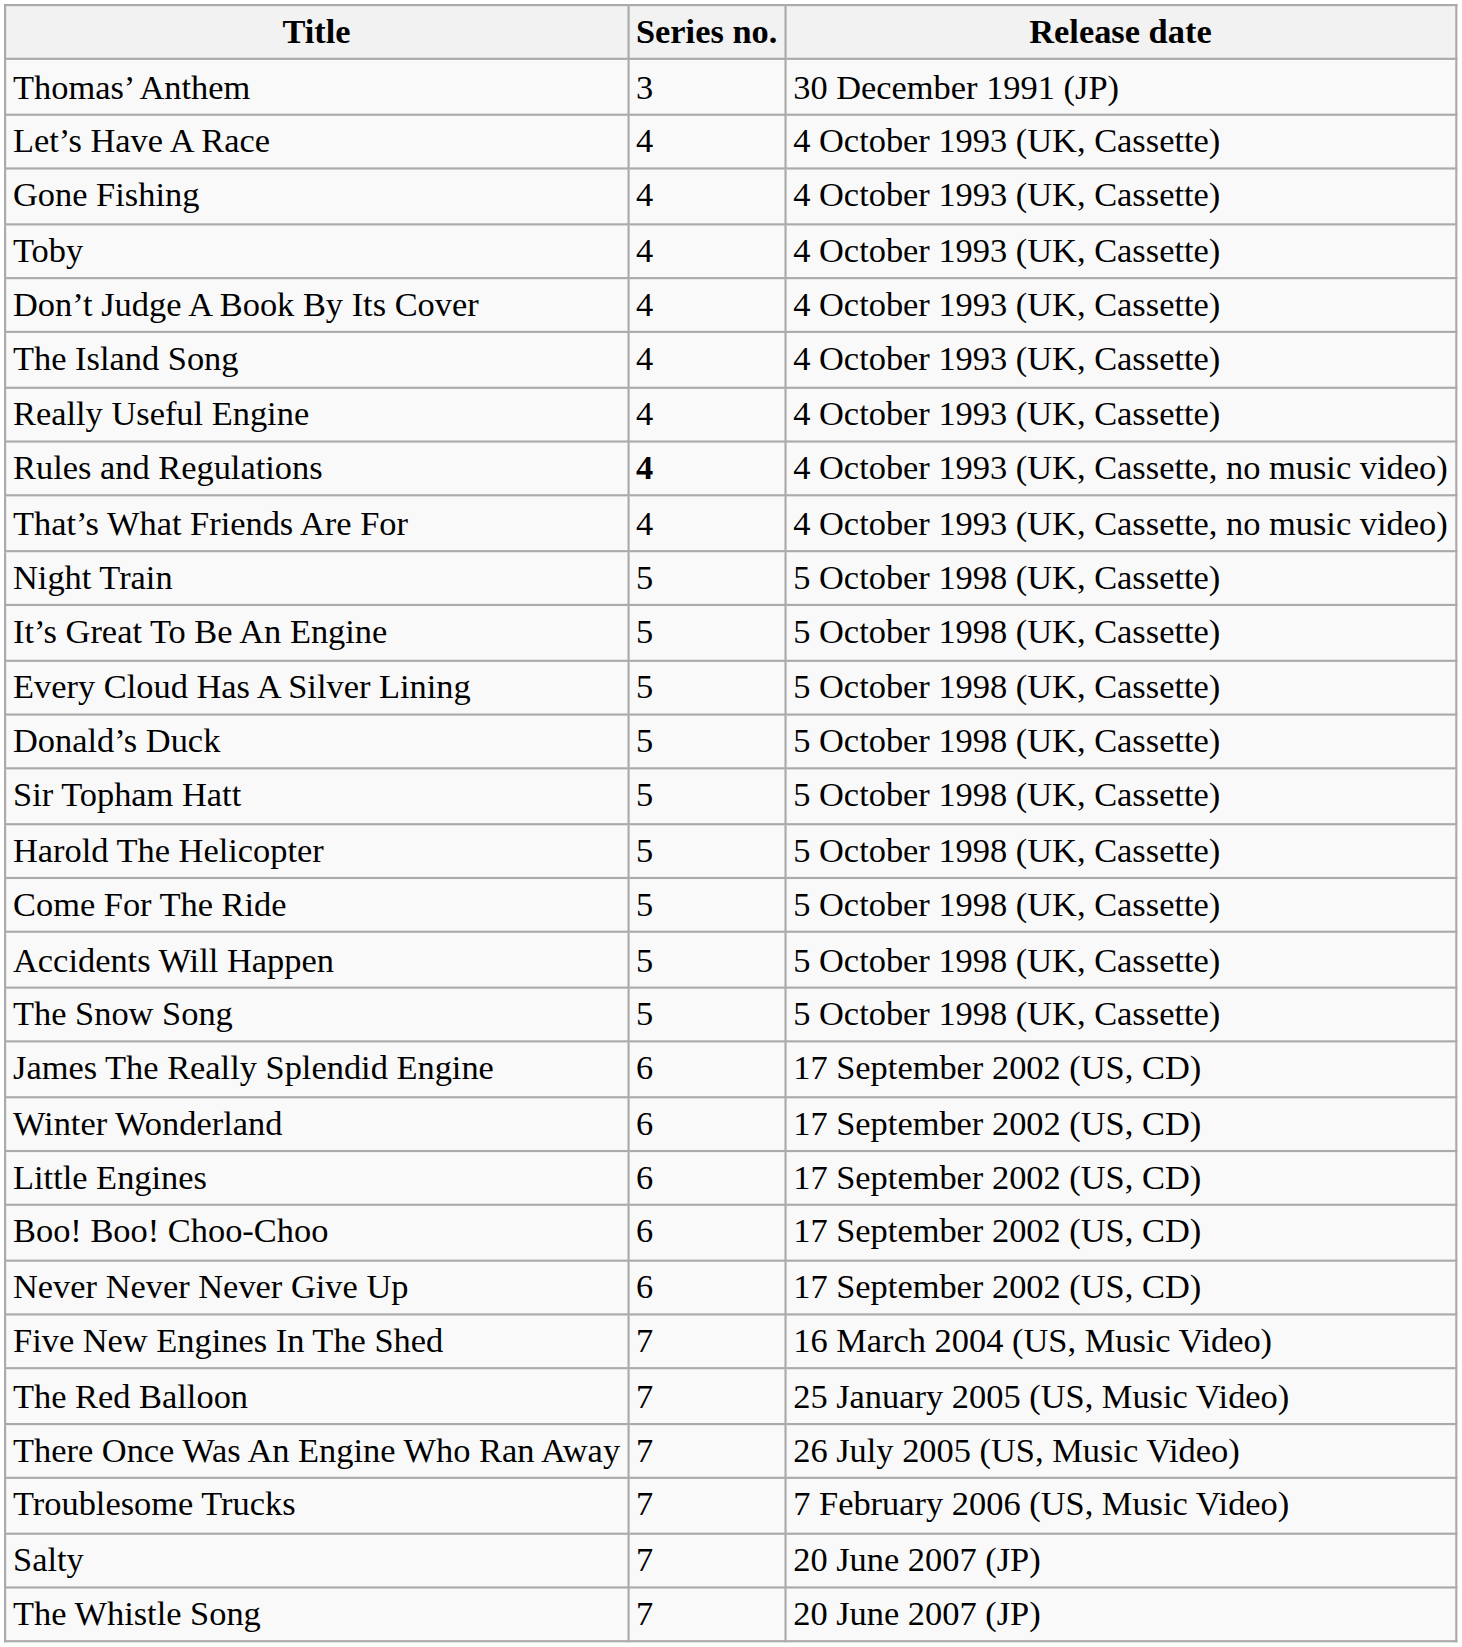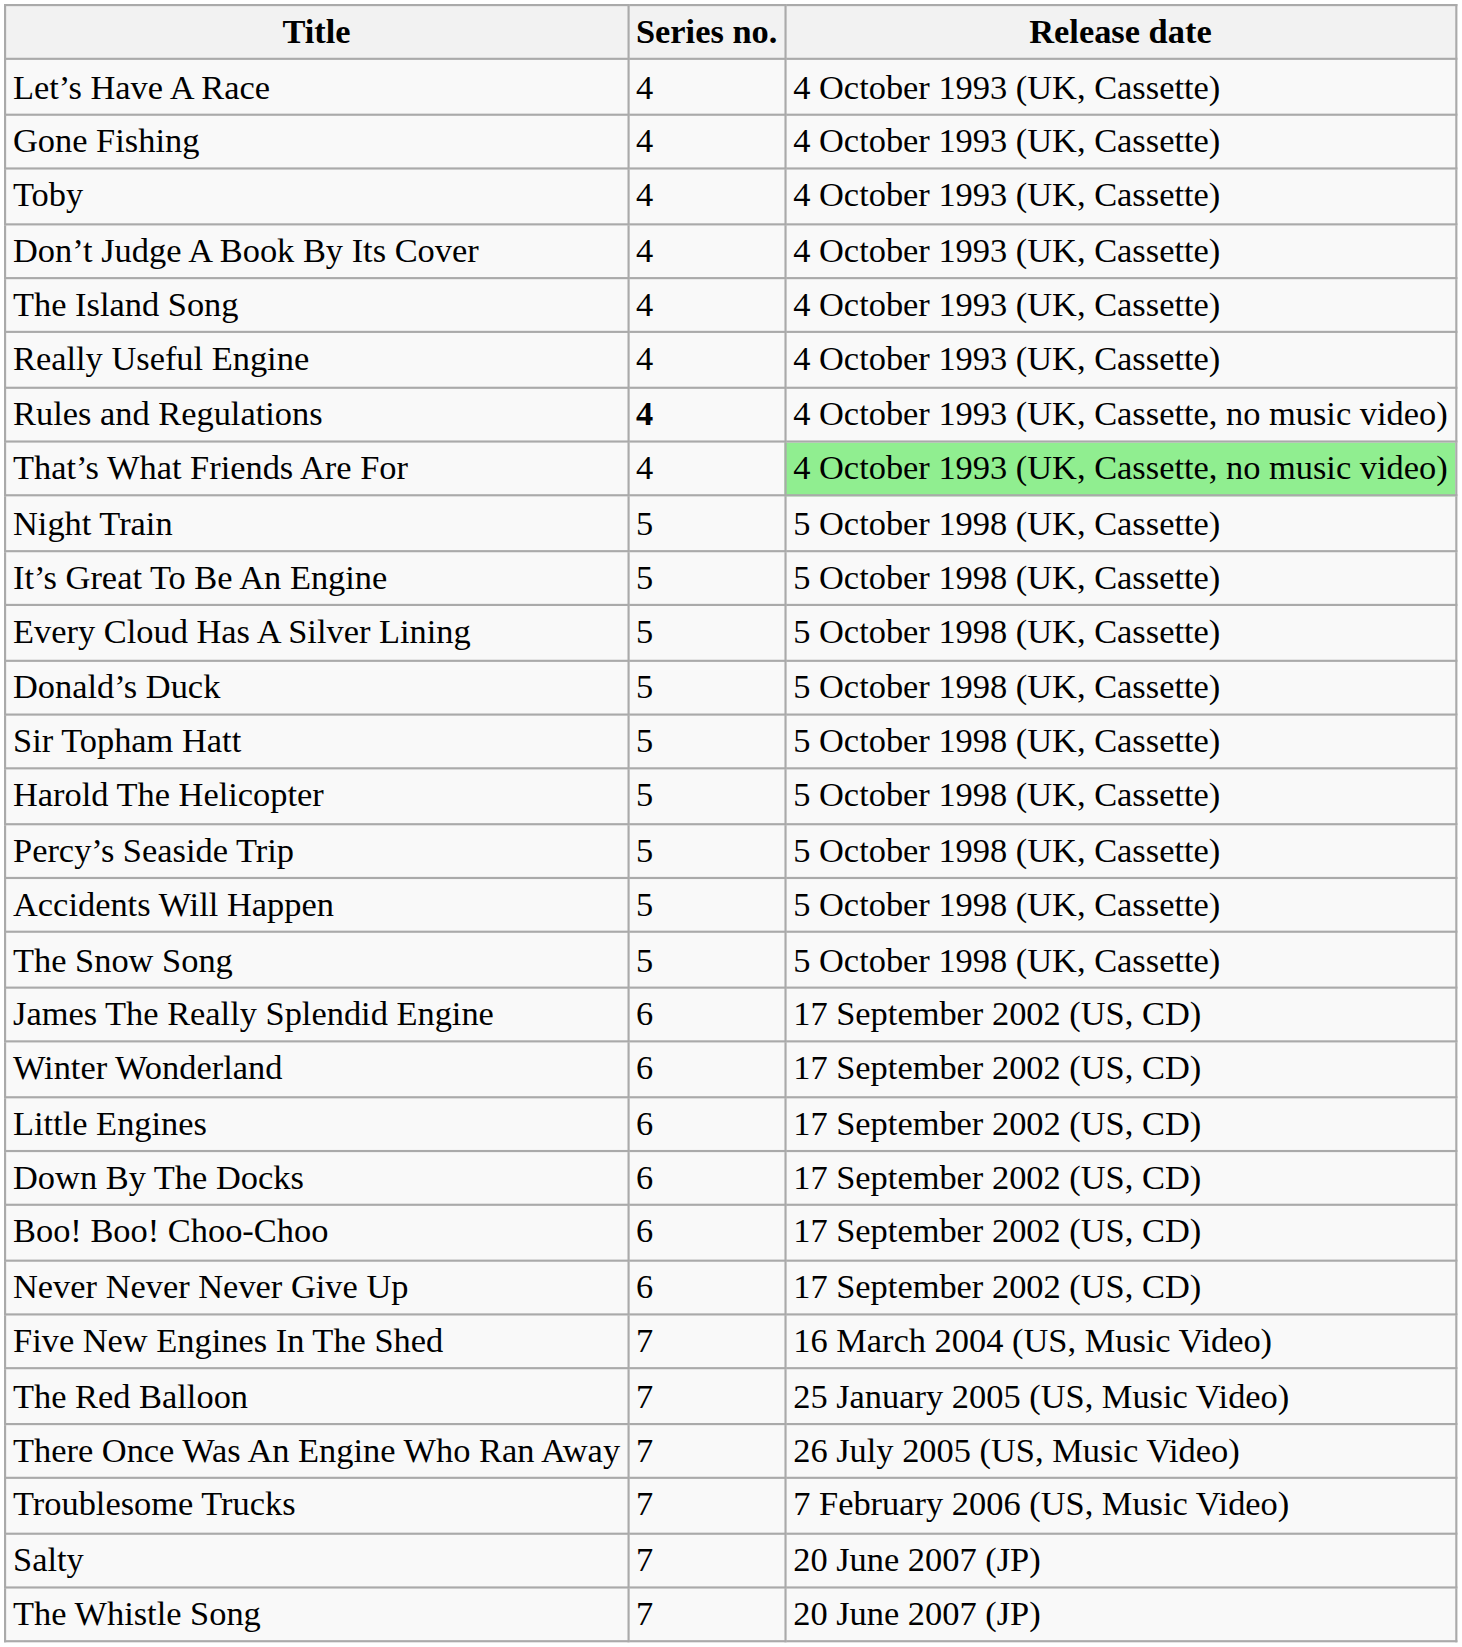- row: Thomas’ Anthem | 3 | 30 December 1991 (JP)
That’s What Friends Are For | Release date: no background -> lightgreen background
- row: Come For The Ride | 5 | 5 October 1998 (UK, Cassette)
+ row: Percy’s Seaside Trip | 5 | 5 October 1998 (UK, Cassette)
+ row: Down By The Docks | 6 | 17 September 2002 (US, CD)
